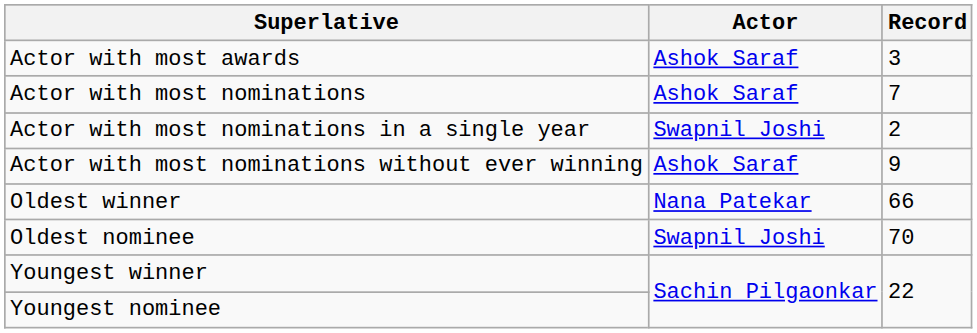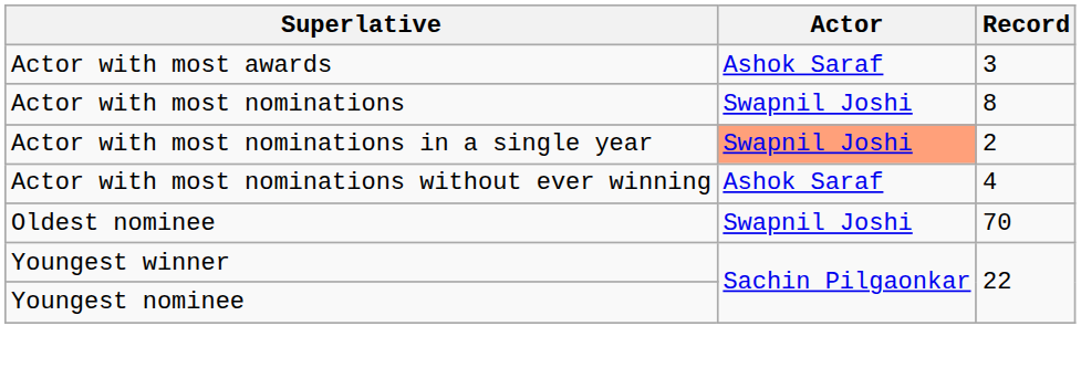Actor with most nominations | Actor: Ashok Saraf -> Swapnil Joshi
Actor with most nominations | Record: 7 -> 8
Actor with most nominations in a single year | Actor: no background -> lightsalmon background
Actor with most nominations without ever winning | Record: 9 -> 4
- row: Oldest winner | Nana Patekar | 66
